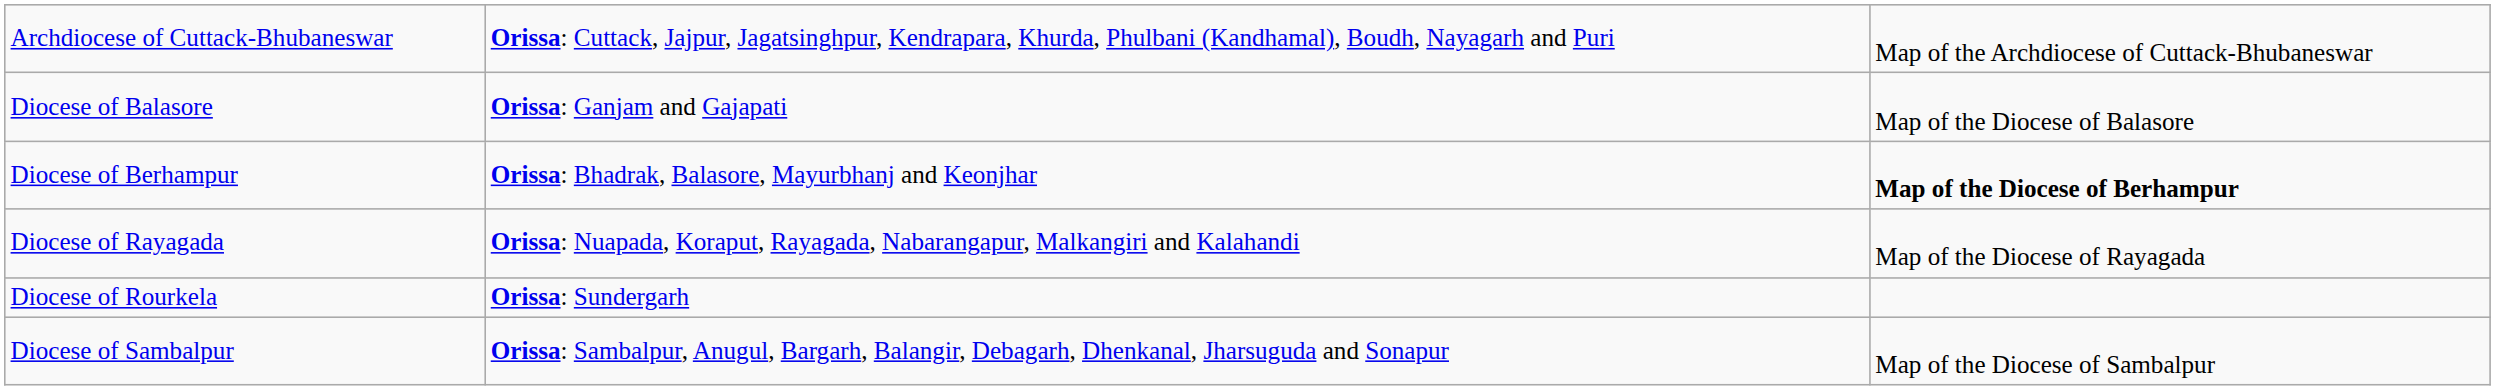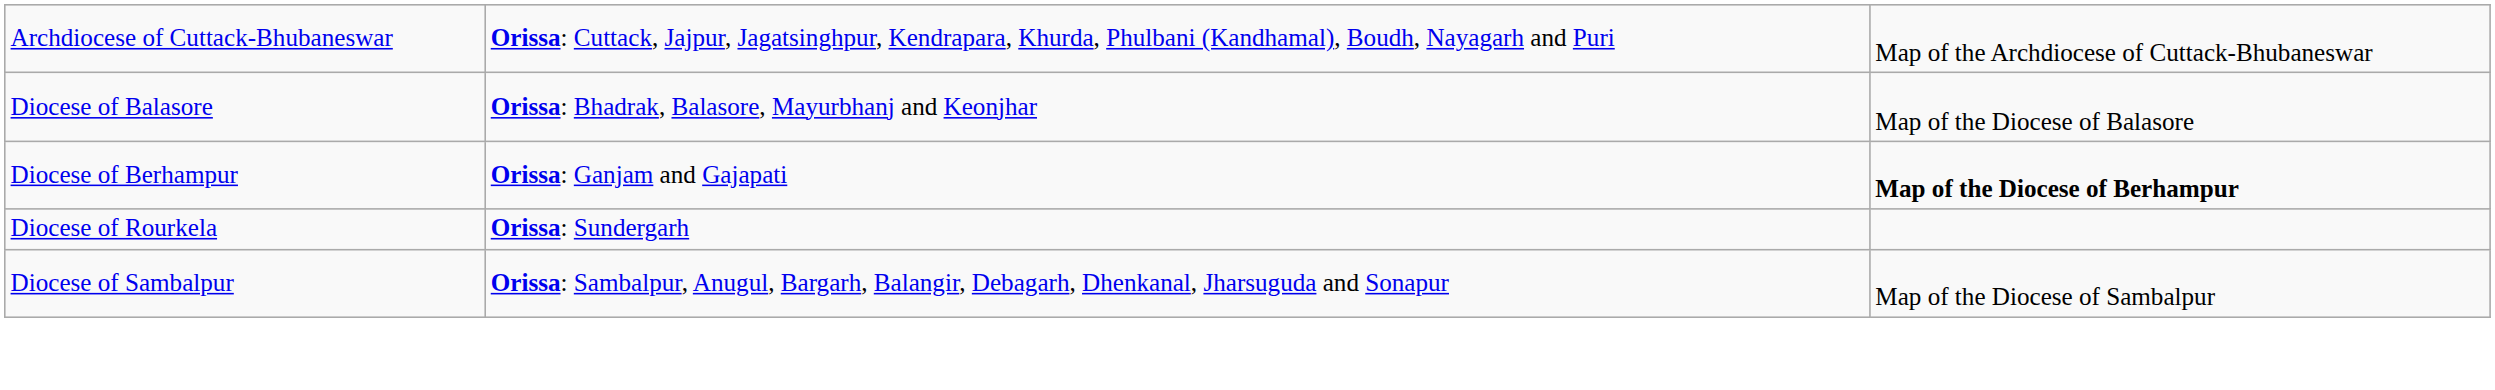Diocese of Balasore | column 2: Orissa: Ganjam and Gajapati -> Orissa: Bhadrak, Balasore, Mayurbhanj and Keonjhar
Diocese of Berhampur | column 2: Orissa: Bhadrak, Balasore, Mayurbhanj and Keonjhar -> Orissa: Ganjam and Gajapati
- row: Diocese of Rayagada | Orissa: Nuapada, Koraput, Rayagada, Nabarangapur, Malkangiri and Kalahandi | Map of the Diocese of Rayagada
